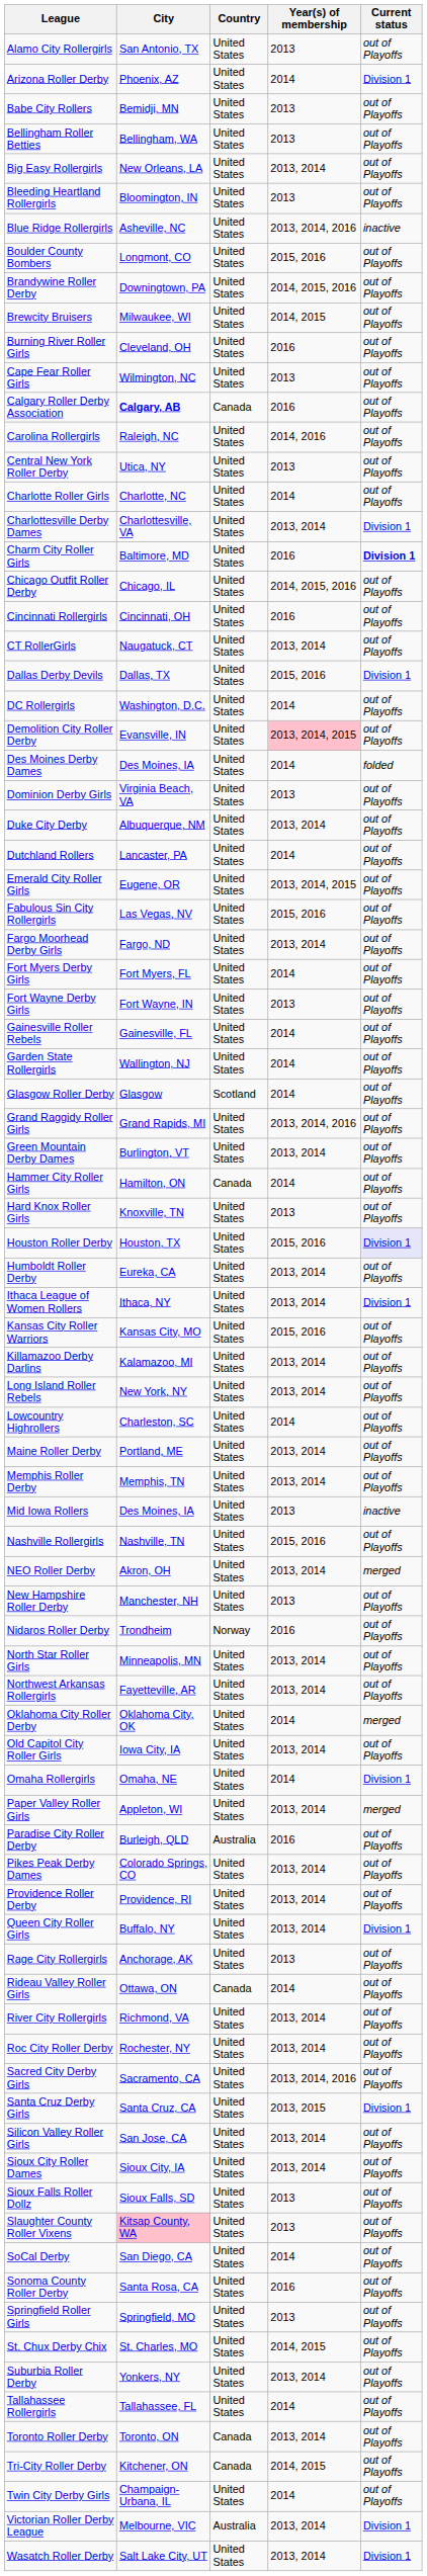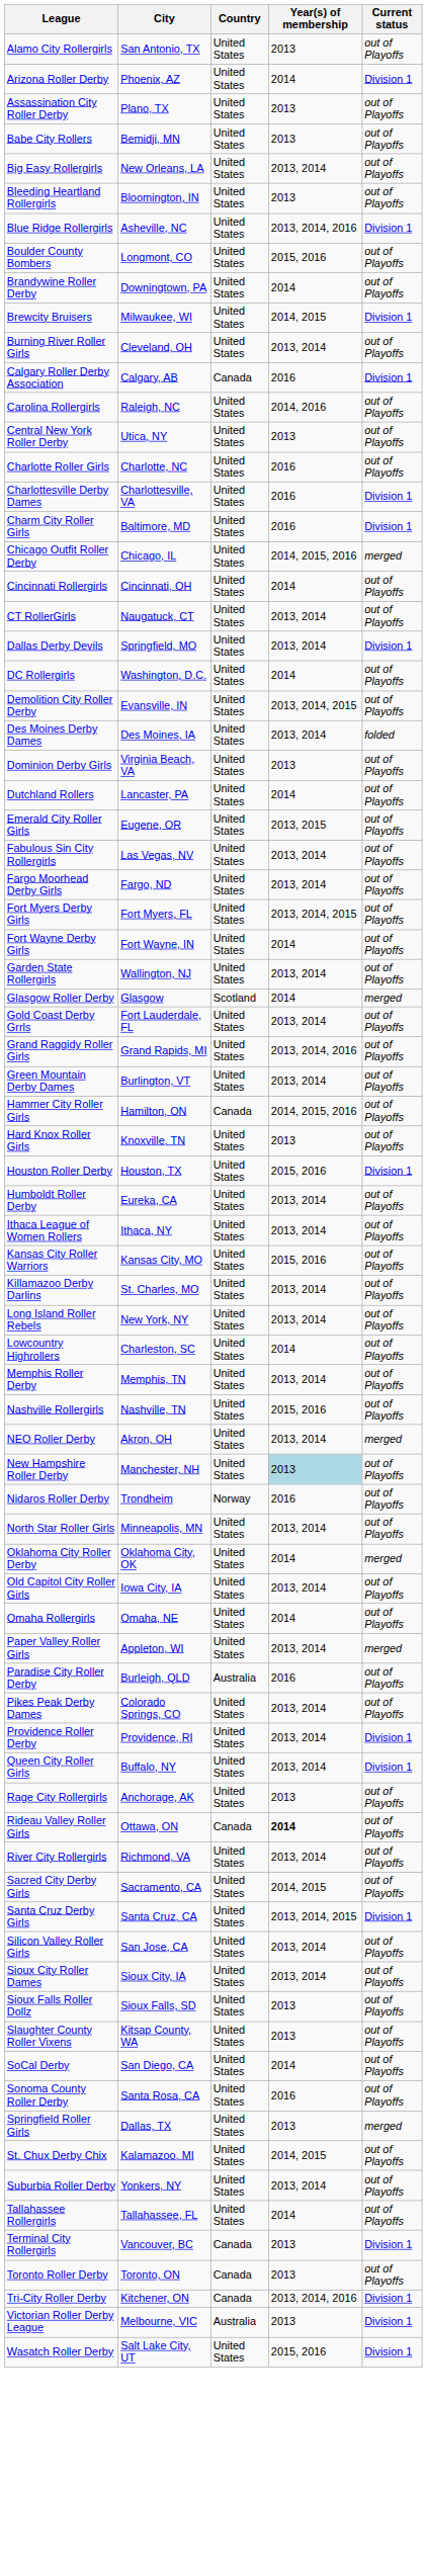+ row: Assassination City Roller Derby | Plano, TX | United States | 2013 | out of Playoffs
- row: Bellingham Roller Betties | Bellingham, WA | United States | 2013 | out of Playoffs
Blue Ridge Rollergirls | Current status: inactive -> Division 1
Brandywine Roller Derby | Year(s) of membership: 2014, 2015, 2016 -> 2014
Brewcity Bruisers | Current status: out of Playoffs -> Division 1
Burning River Roller Girls | Year(s) of membership: 2016 -> 2013, 2014
- row: Cape Fear Roller Girls | Wilmington, NC | United States | 2013 | out of Playoffs
Calgary Roller Derby Association | City: bold -> normal
Calgary Roller Derby Association | Current status: out of Playoffs -> Division 1
Charlotte Roller Girls | Year(s) of membership: 2014 -> 2016
Charlottesville Derby Dames | Year(s) of membership: 2013, 2014 -> 2016
Charm City Roller Girls | Current status: bold -> normal
Chicago Outfit Roller Derby | Current status: out of Playoffs -> merged
Cincinnati Rollergirls | Year(s) of membership: 2016 -> 2014
Dallas Derby Devils | City: Dallas, TX -> Springfield, MO
Dallas Derby Devils | Year(s) of membership: 2015, 2016 -> 2013, 2014
Demolition City Roller Derby | Year(s) of membership: pink background -> no background
Des Moines Derby Dames | Year(s) of membership: 2014 -> 2013, 2014
- row: Duke City Derby | Albuquerque, NM | United States | 2013, 2014 | out of Playoffs
Emerald City Roller Girls | Year(s) of membership: 2013, 2014, 2015 -> 2013, 2015
Fabulous Sin City Rollergirls | Year(s) of membership: 2015, 2016 -> 2013, 2014
Fort Myers Derby Girls | Year(s) of membership: 2014 -> 2013, 2014, 2015
Fort Wayne Derby Girls | Year(s) of membership: 2013 -> 2014
- row: Gainesville Roller Rebels | Gainesville, FL | United States | 2014 | out of Playoffs
Garden State Rollergirls | Year(s) of membership: 2014 -> 2013, 2014
Glasgow Roller Derby | Current status: out of Playoffs -> merged
+ row: Gold Coast Derby Grrls | Fort Lauderdale, FL | United States | 2013, 2014 | out of Playoffs
Hammer City Roller Girls | Year(s) of membership: 2014 -> 2014, 2015, 2016
Houston Roller Derby | Current status: lavender background -> no background
Ithaca League of Women Rollers | Current status: Division 1 -> out of Playoffs
Killamazoo Derby Darlins | City: Kalamazoo, MI -> St. Charles, MO
- row: Maine Roller Derby | Portland, ME | United States | 2013, 2014 | out of Playoffs
- row: Mid Iowa Rollers | Des Moines, IA | United States | 2013 | inactive
New Hampshire Roller Derby | Year(s) of membership: no background -> lightblue background
- row: Northwest Arkansas Rollergirls | Fayetteville, AR | United States | 2013, 2014 | out of Playoffs
Omaha Rollergirls | Current status: Division 1 -> out of Playoffs
Providence Roller Derby | Current status: out of Playoffs -> Division 1
Rideau Valley Roller Girls | Year(s) of membership: normal -> bold
- row: Roc City Roller Derby | Rochester, NY | United States | 2013, 2014 | out of Playoffs
Sacred City Derby Girls | Year(s) of membership: 2013, 2014, 2016 -> 2014, 2015
Santa Cruz Derby Girls | Year(s) of membership: 2013, 2015 -> 2013, 2014, 2015
Slaughter County Roller Vixens | City: pink background -> no background
Springfield Roller Girls | City: Springfield, MO -> Dallas, TX
Springfield Roller Girls | Current status: out of Playoffs -> merged
St. Chux Derby Chix | City: St. Charles, MO -> Kalamazoo, MI
+ row: Terminal City Rollergirls | Vancouver, BC | Canada | 2013 | Division 1
Toronto Roller Derby | Year(s) of membership: 2013, 2014 -> 2013
Tri-City Roller Derby | Year(s) of membership: 2014, 2015 -> 2013, 2014, 2016
Tri-City Roller Derby | Current status: out of Playoffs -> Division 1
- row: Twin City Derby Girls | Champaign-Urbana, IL | United States | 2014 | out of Playoffs
Victorian Roller Derby League | Year(s) of membership: 2013, 2014 -> 2013
Wasatch Roller Derby | Year(s) of membership: 2013, 2014 -> 2015, 2016
